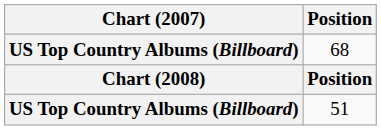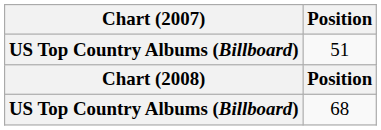rows swapped: 68 <-> 51
